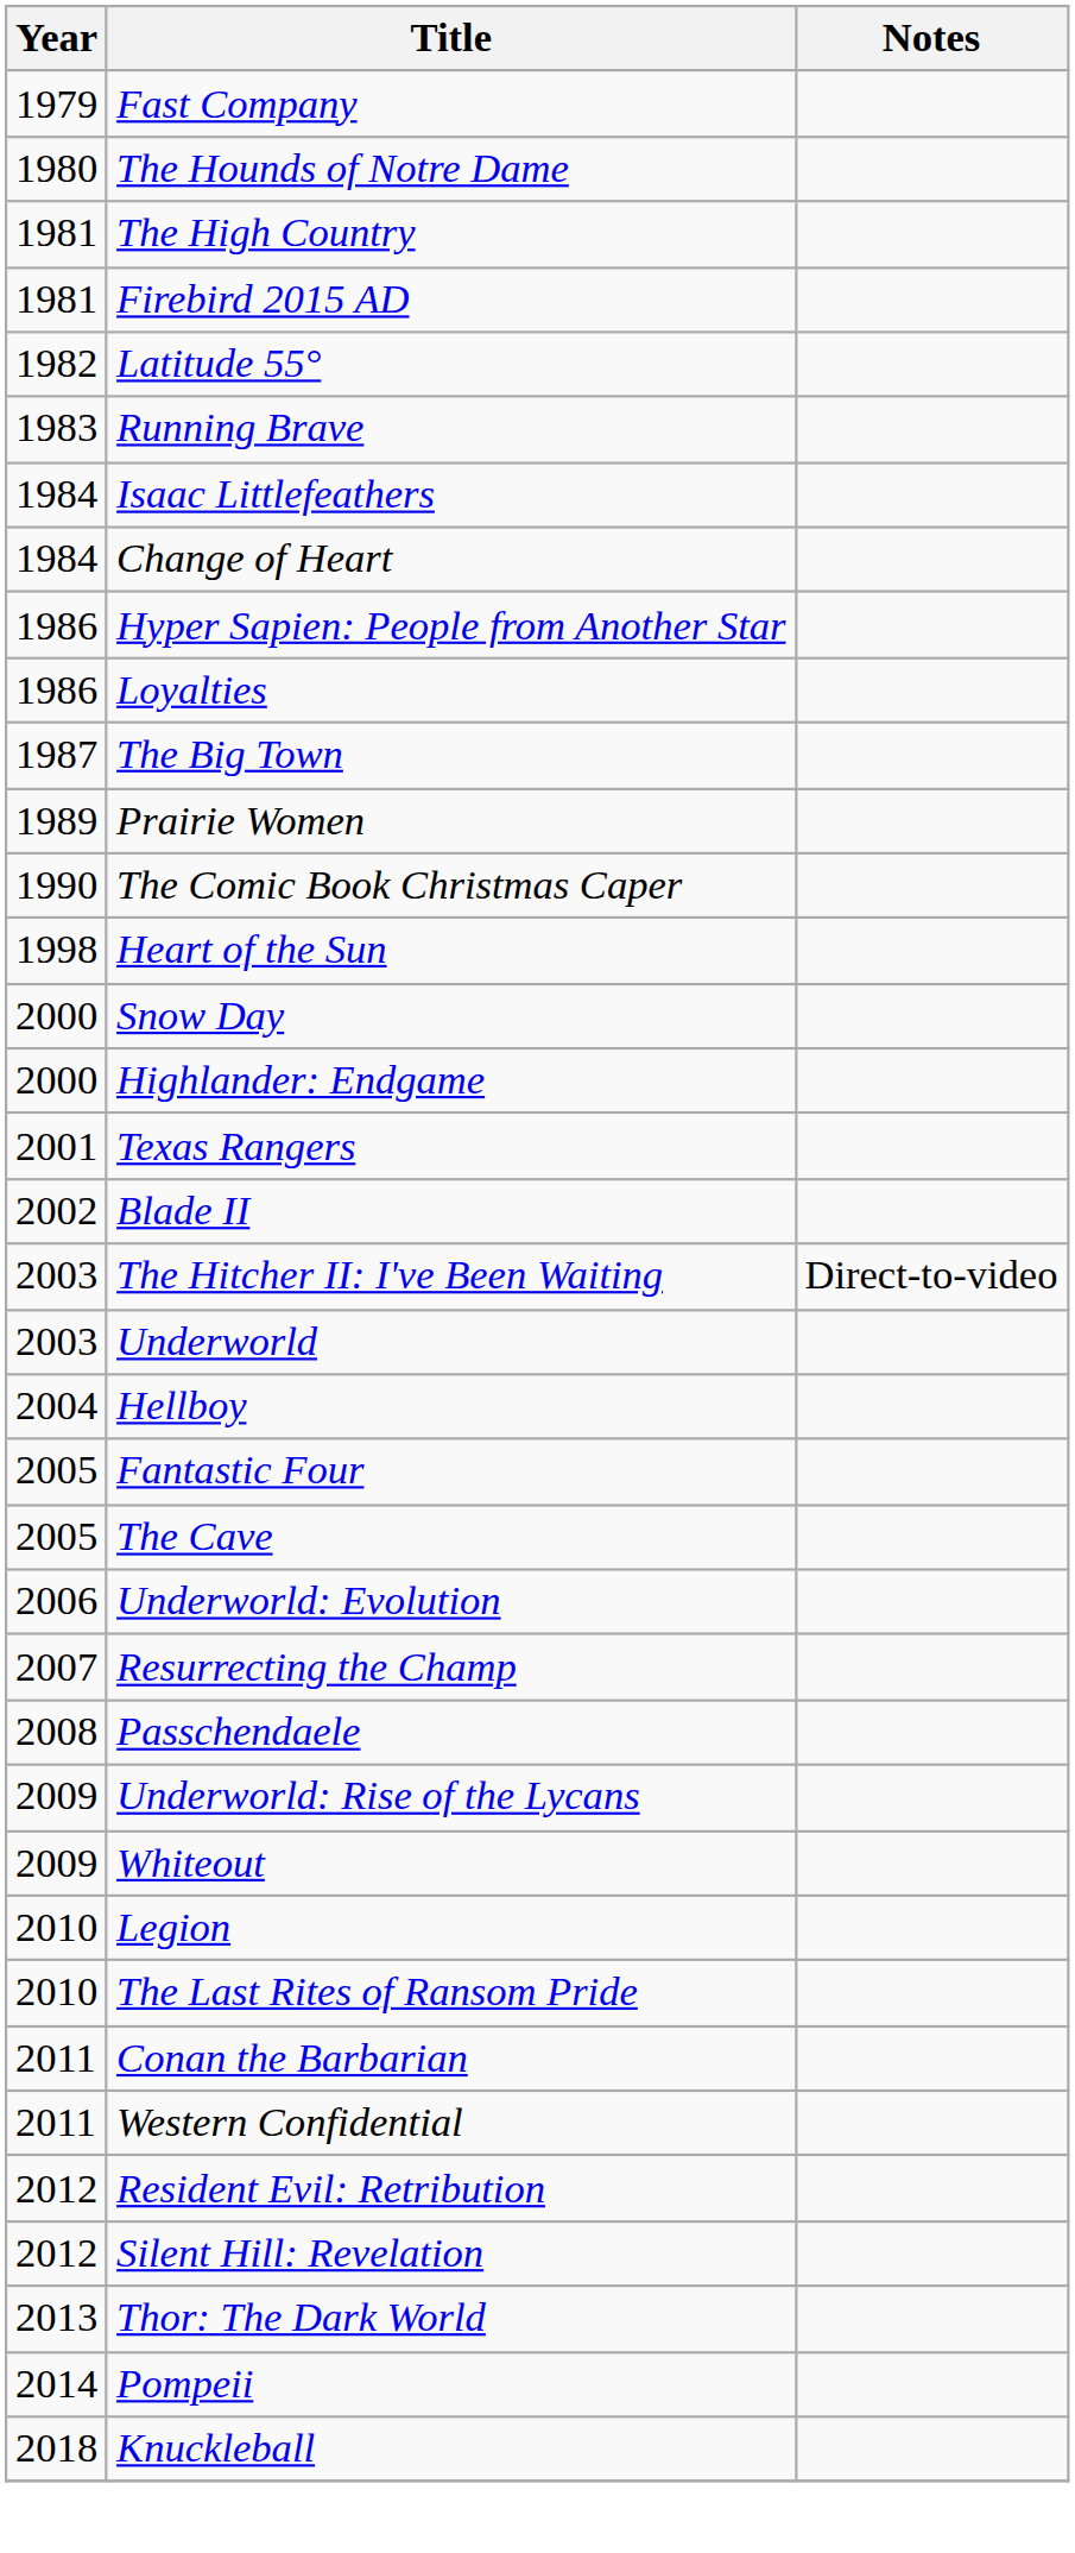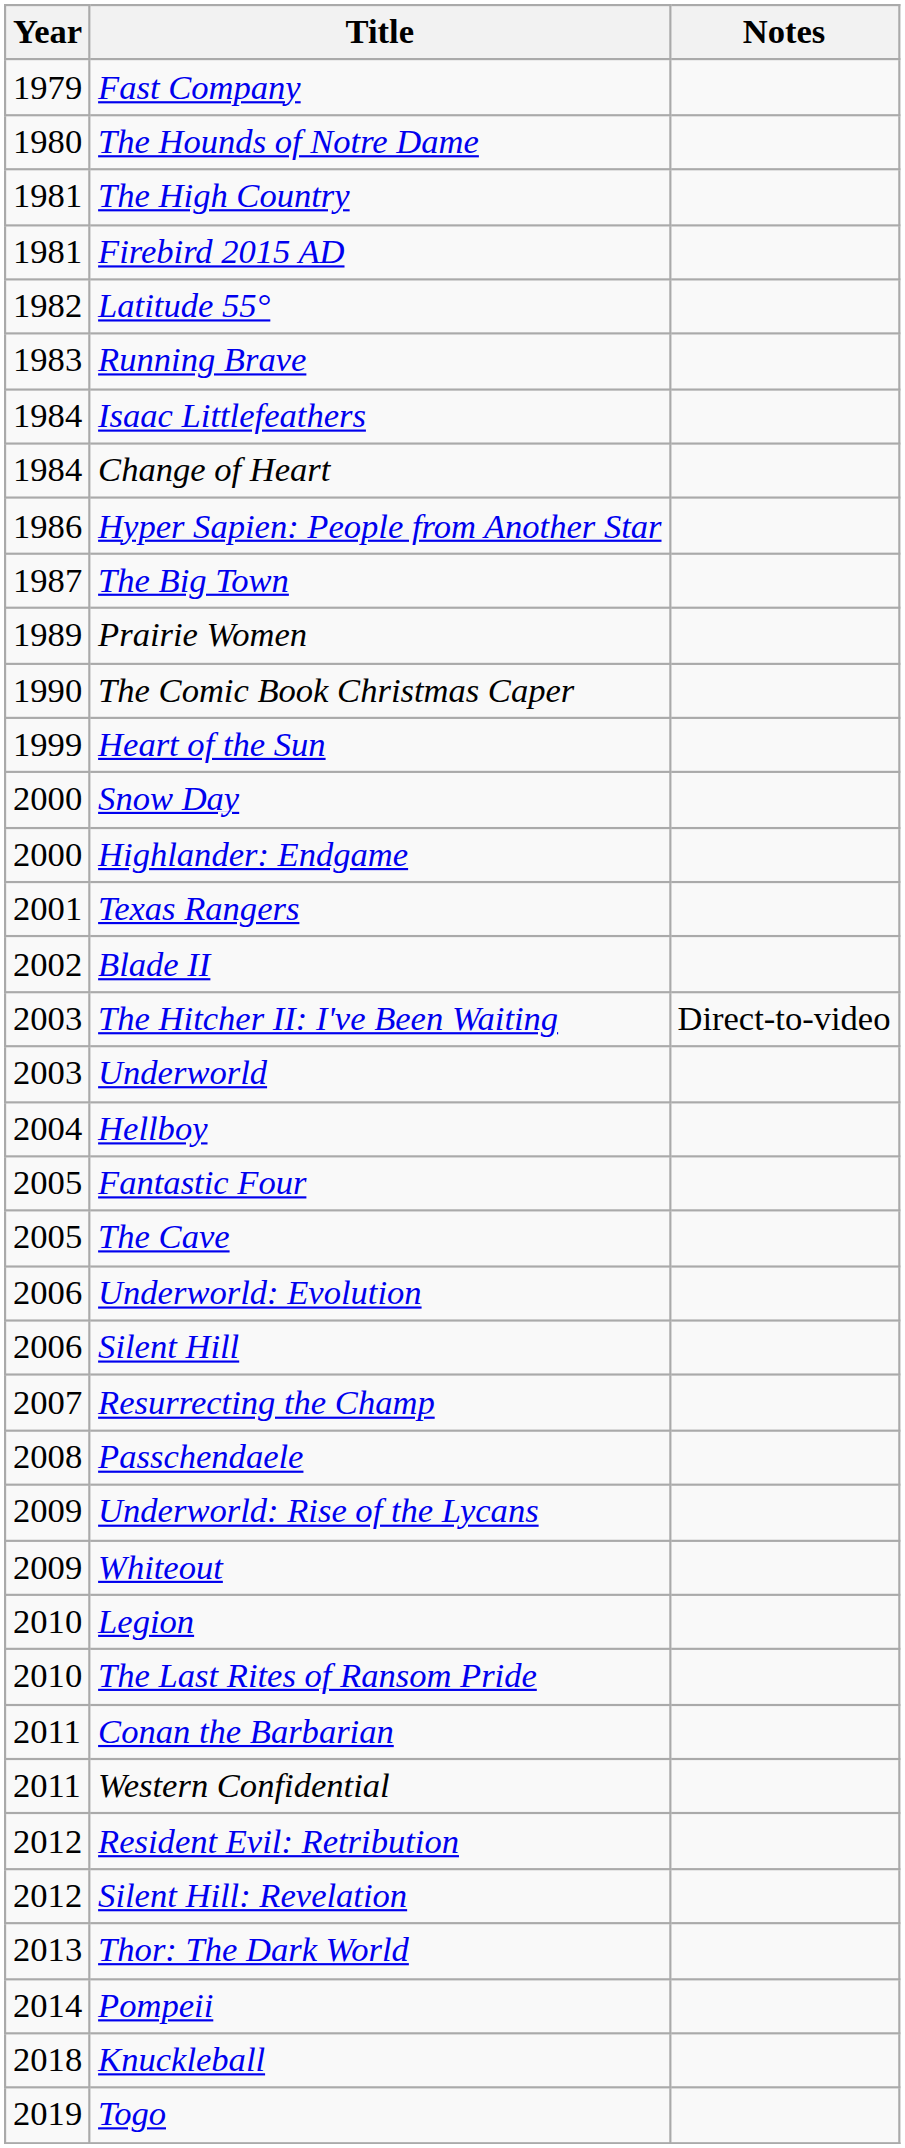- row: 1986 | Loyalties
Heart of the Sun | Year: 1998 -> 1999
+ row: 2006 | Silent Hill
+ row: 2019 | Togo
